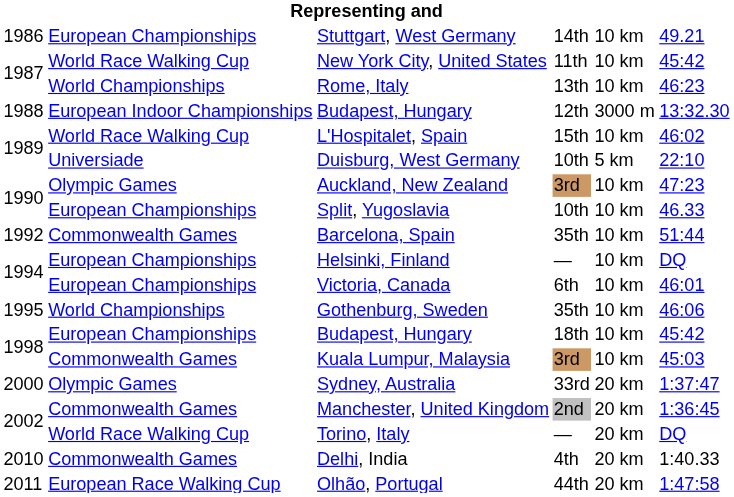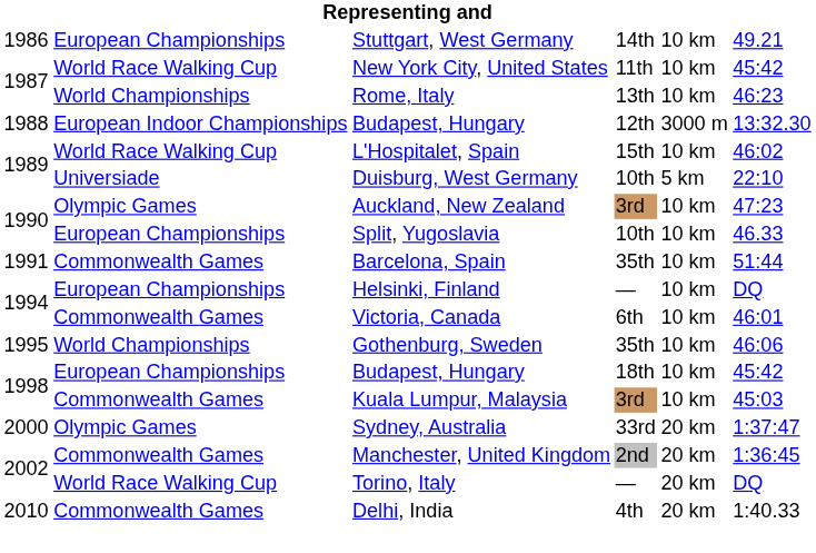Barcelona, Spain | column 1: 1992 -> 1991
Victoria, Canada | column 2: European Championships -> Commonwealth Games
- row: 2011 | European Race Walking Cup | Olhão, Portugal | 44th | 20 km | 1:47:58
